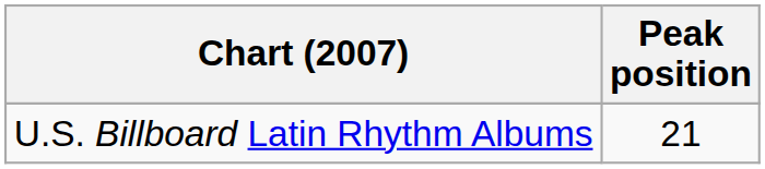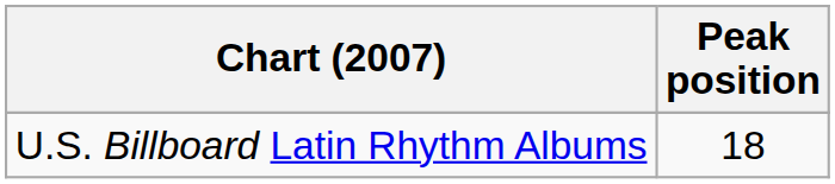U.S. Billboard Latin Rhythm Albums | Peak position: 21 -> 18
